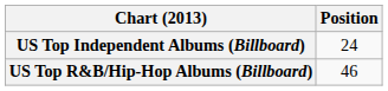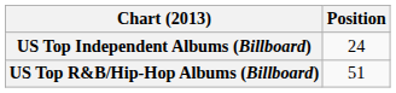US Top R&B/Hip-Hop Albums (Billboard) | Position: 46 -> 51
